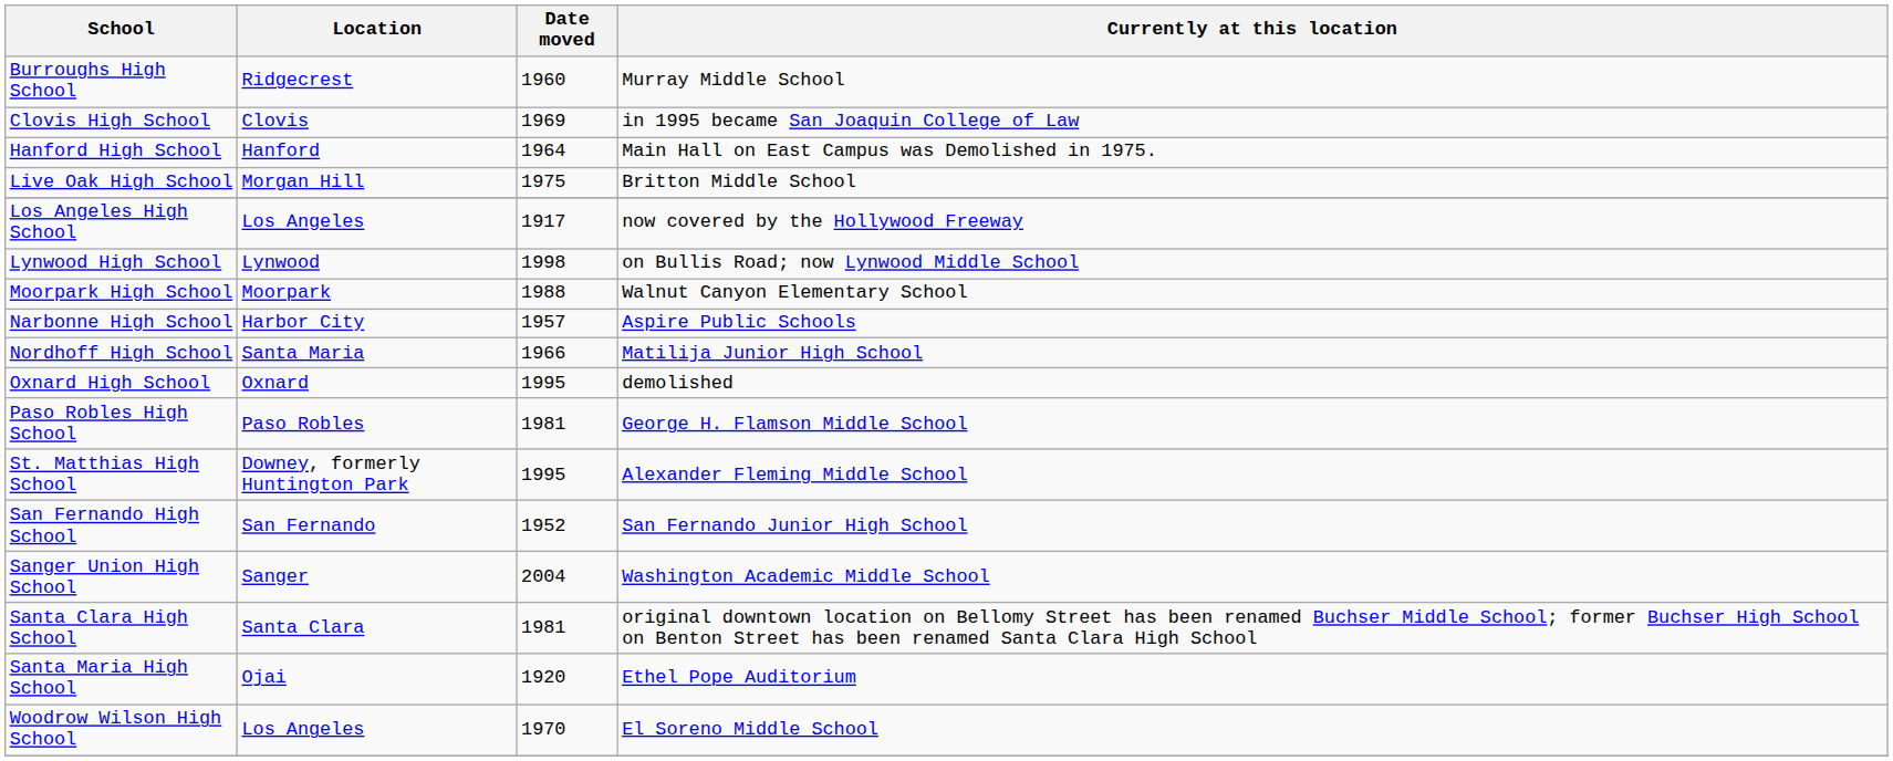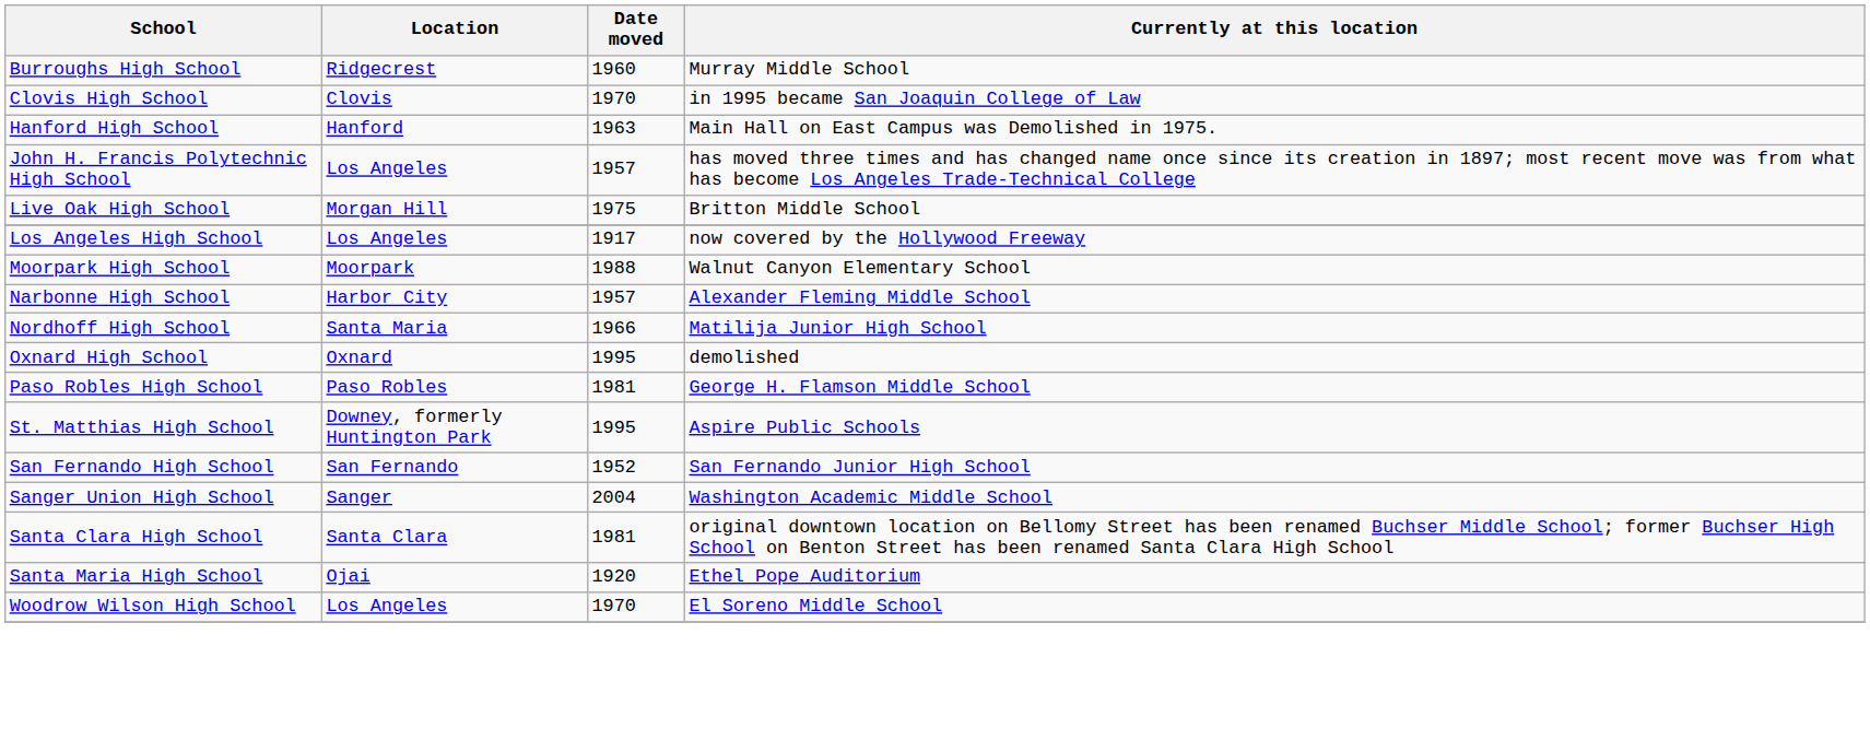Clovis High School | Date moved: 1969 -> 1970
Hanford High School | Date moved: 1964 -> 1963
+ row: John H. Francis Polytechnic High School | Los Angeles | 1957 | has moved three times and has changed name once since its creation in 1897; most recent move was from what has become Los Angeles Trade-Technical College
- row: Lynwood High School | Lynwood | 1998 | on Bullis Road; now Lynwood Middle School
Narbonne High School | Currently at this location: Aspire Public Schools -> Alexander Fleming Middle School
St. Matthias High School | Currently at this location: Alexander Fleming Middle School -> Aspire Public Schools
